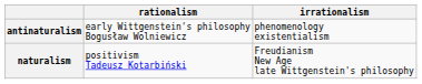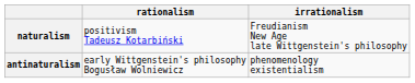rows swapped: naturalism <-> antinaturalism
